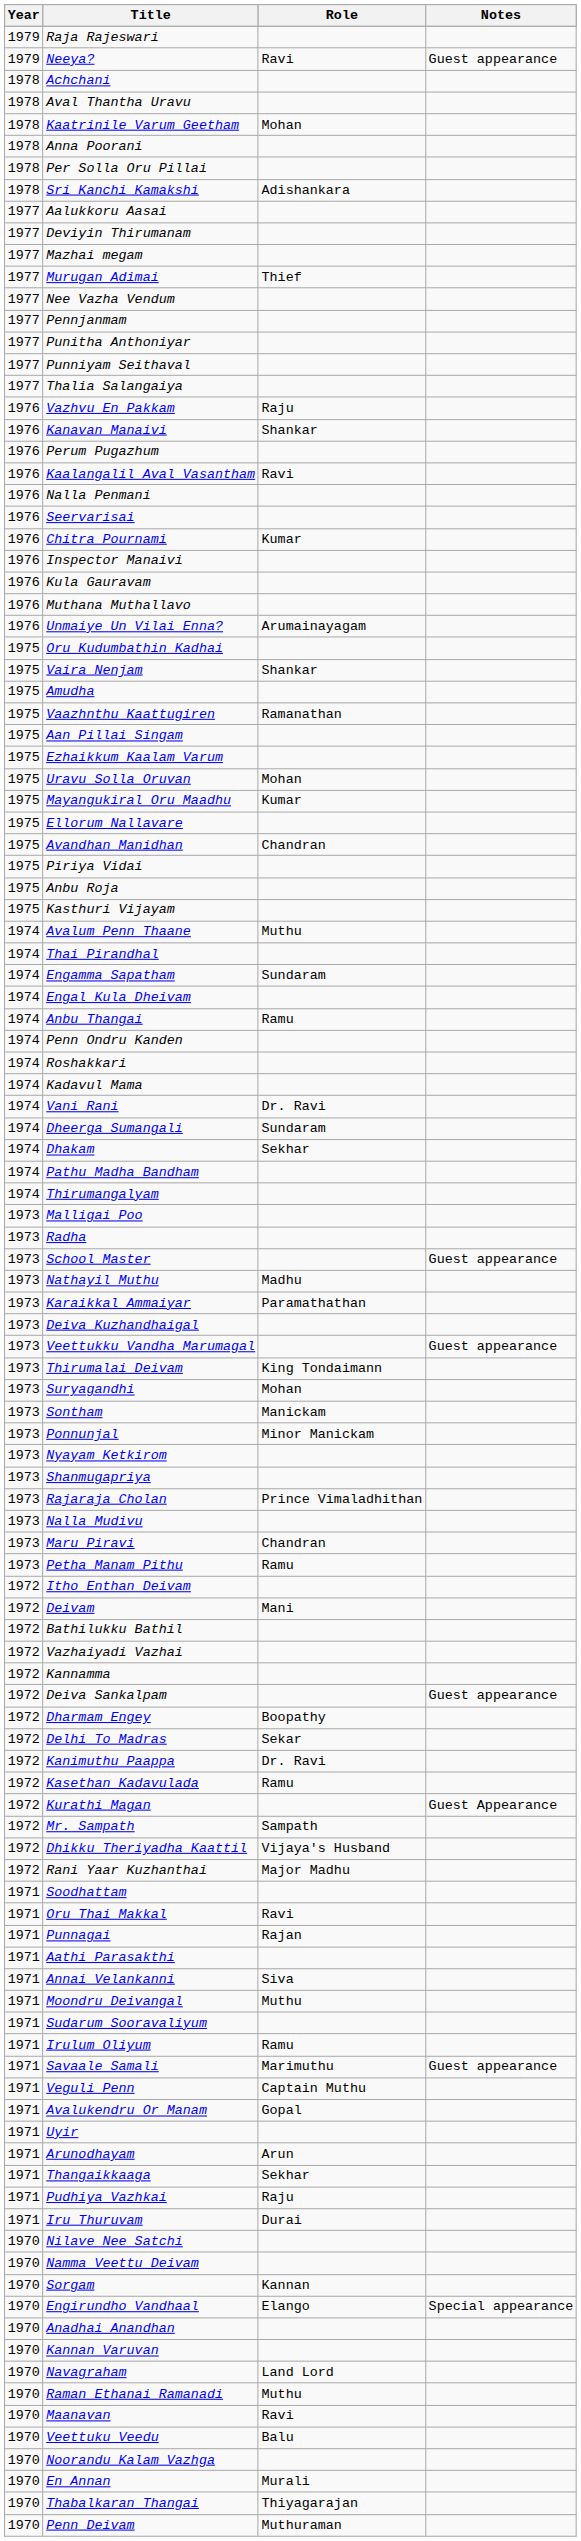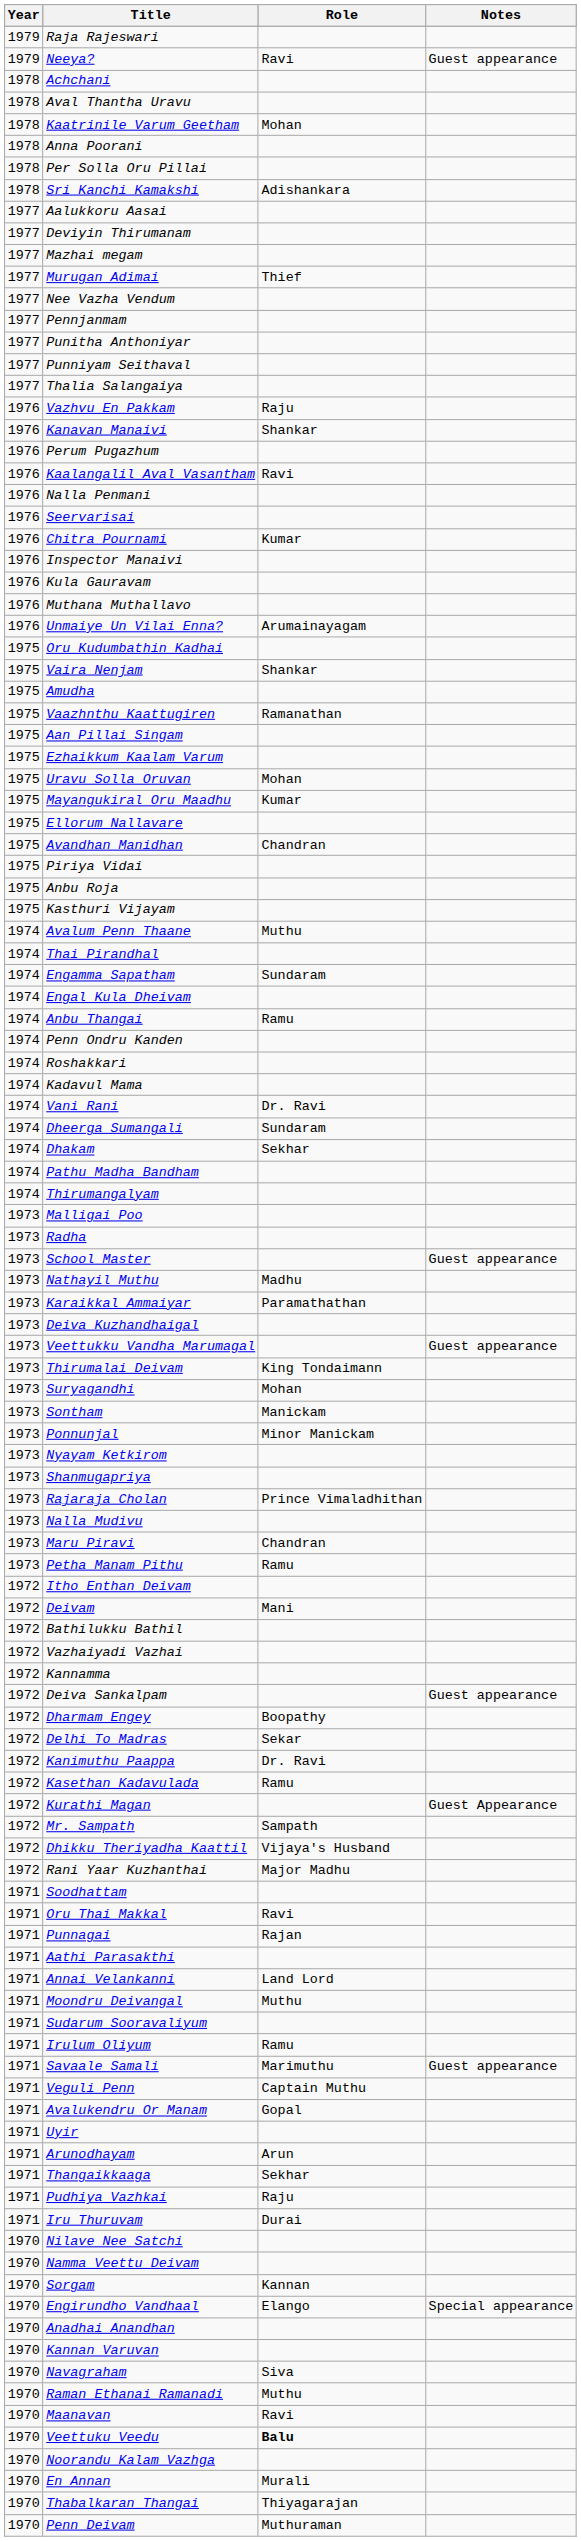Annai Velankanni | Role: Siva -> Land Lord
Navagraham | Role: Land Lord -> Siva
Veettuku Veedu | Role: normal -> bold
